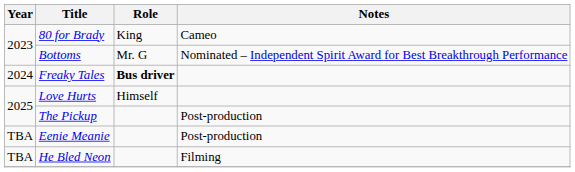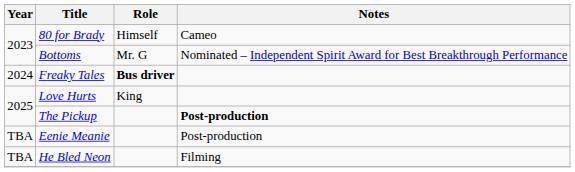80 for Brady | Role: King -> Himself
Love Hurts | Role: Himself -> King
The Pickup | Notes: normal -> bold
